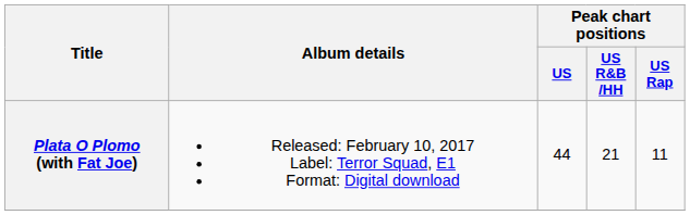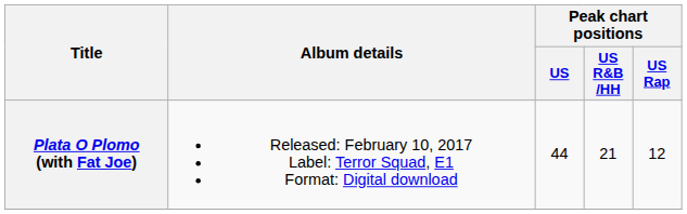Plata O Plomo (with Fat Joe) | Peak chart positions / US Rap: 11 -> 12
